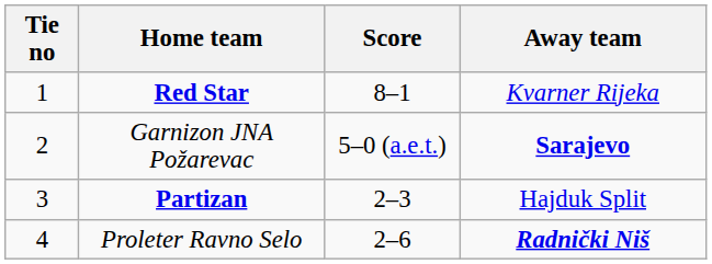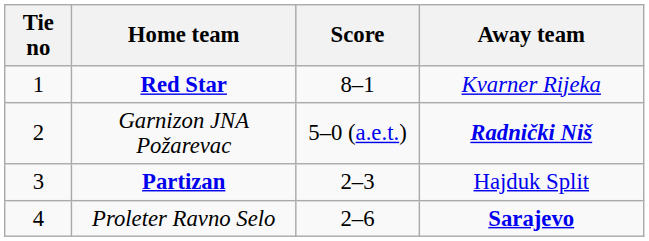Garnizon JNA Požarevac | Away team: Sarajevo -> Radnički Niš
Proleter Ravno Selo | Away team: Radnički Niš -> Sarajevo
